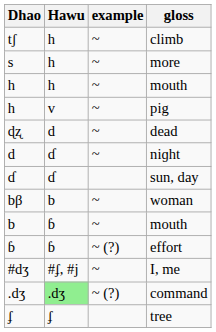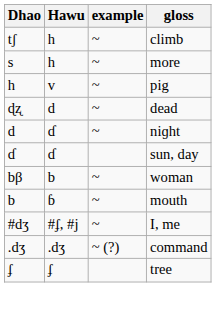- row: h | h | ~ | mouth
- row: ɓ | ɓ | ~ (?) | effort
command | Hawu: lightgreen background -> no background
